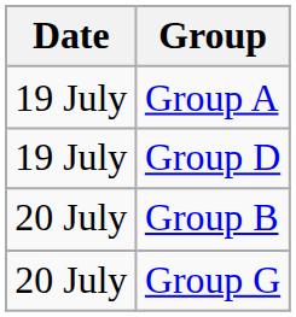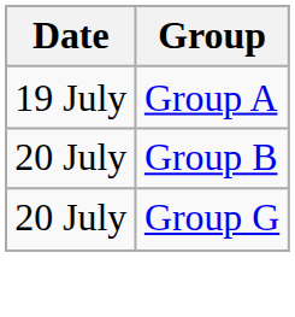- row: 19 July | Group D
